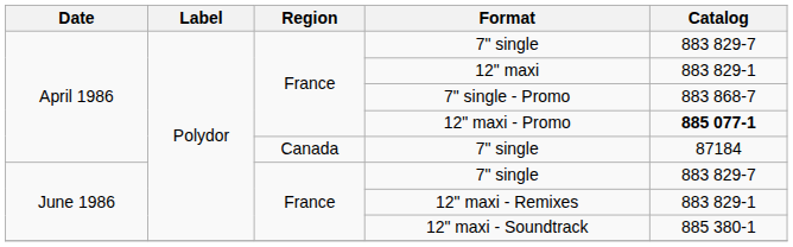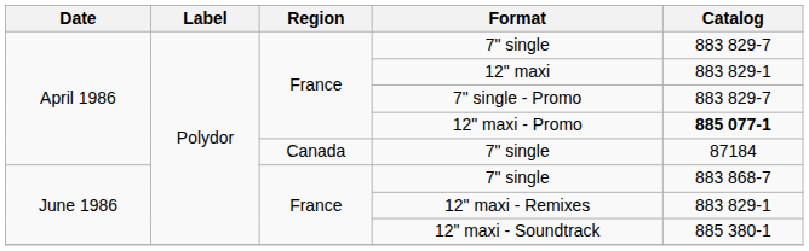7" single - Promo | Catalog: 883 868-7 -> 883 829-7
June 1986 / 7" single | Catalog: 883 829-7 -> 883 868-7
